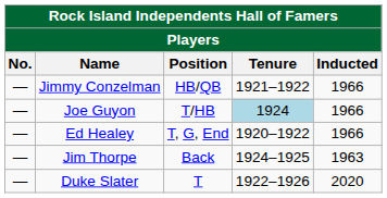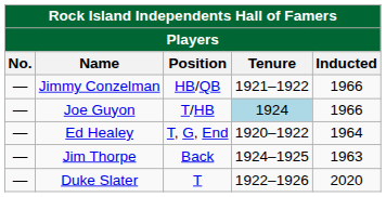Ed Healey | Inducted: 1966 -> 1964
